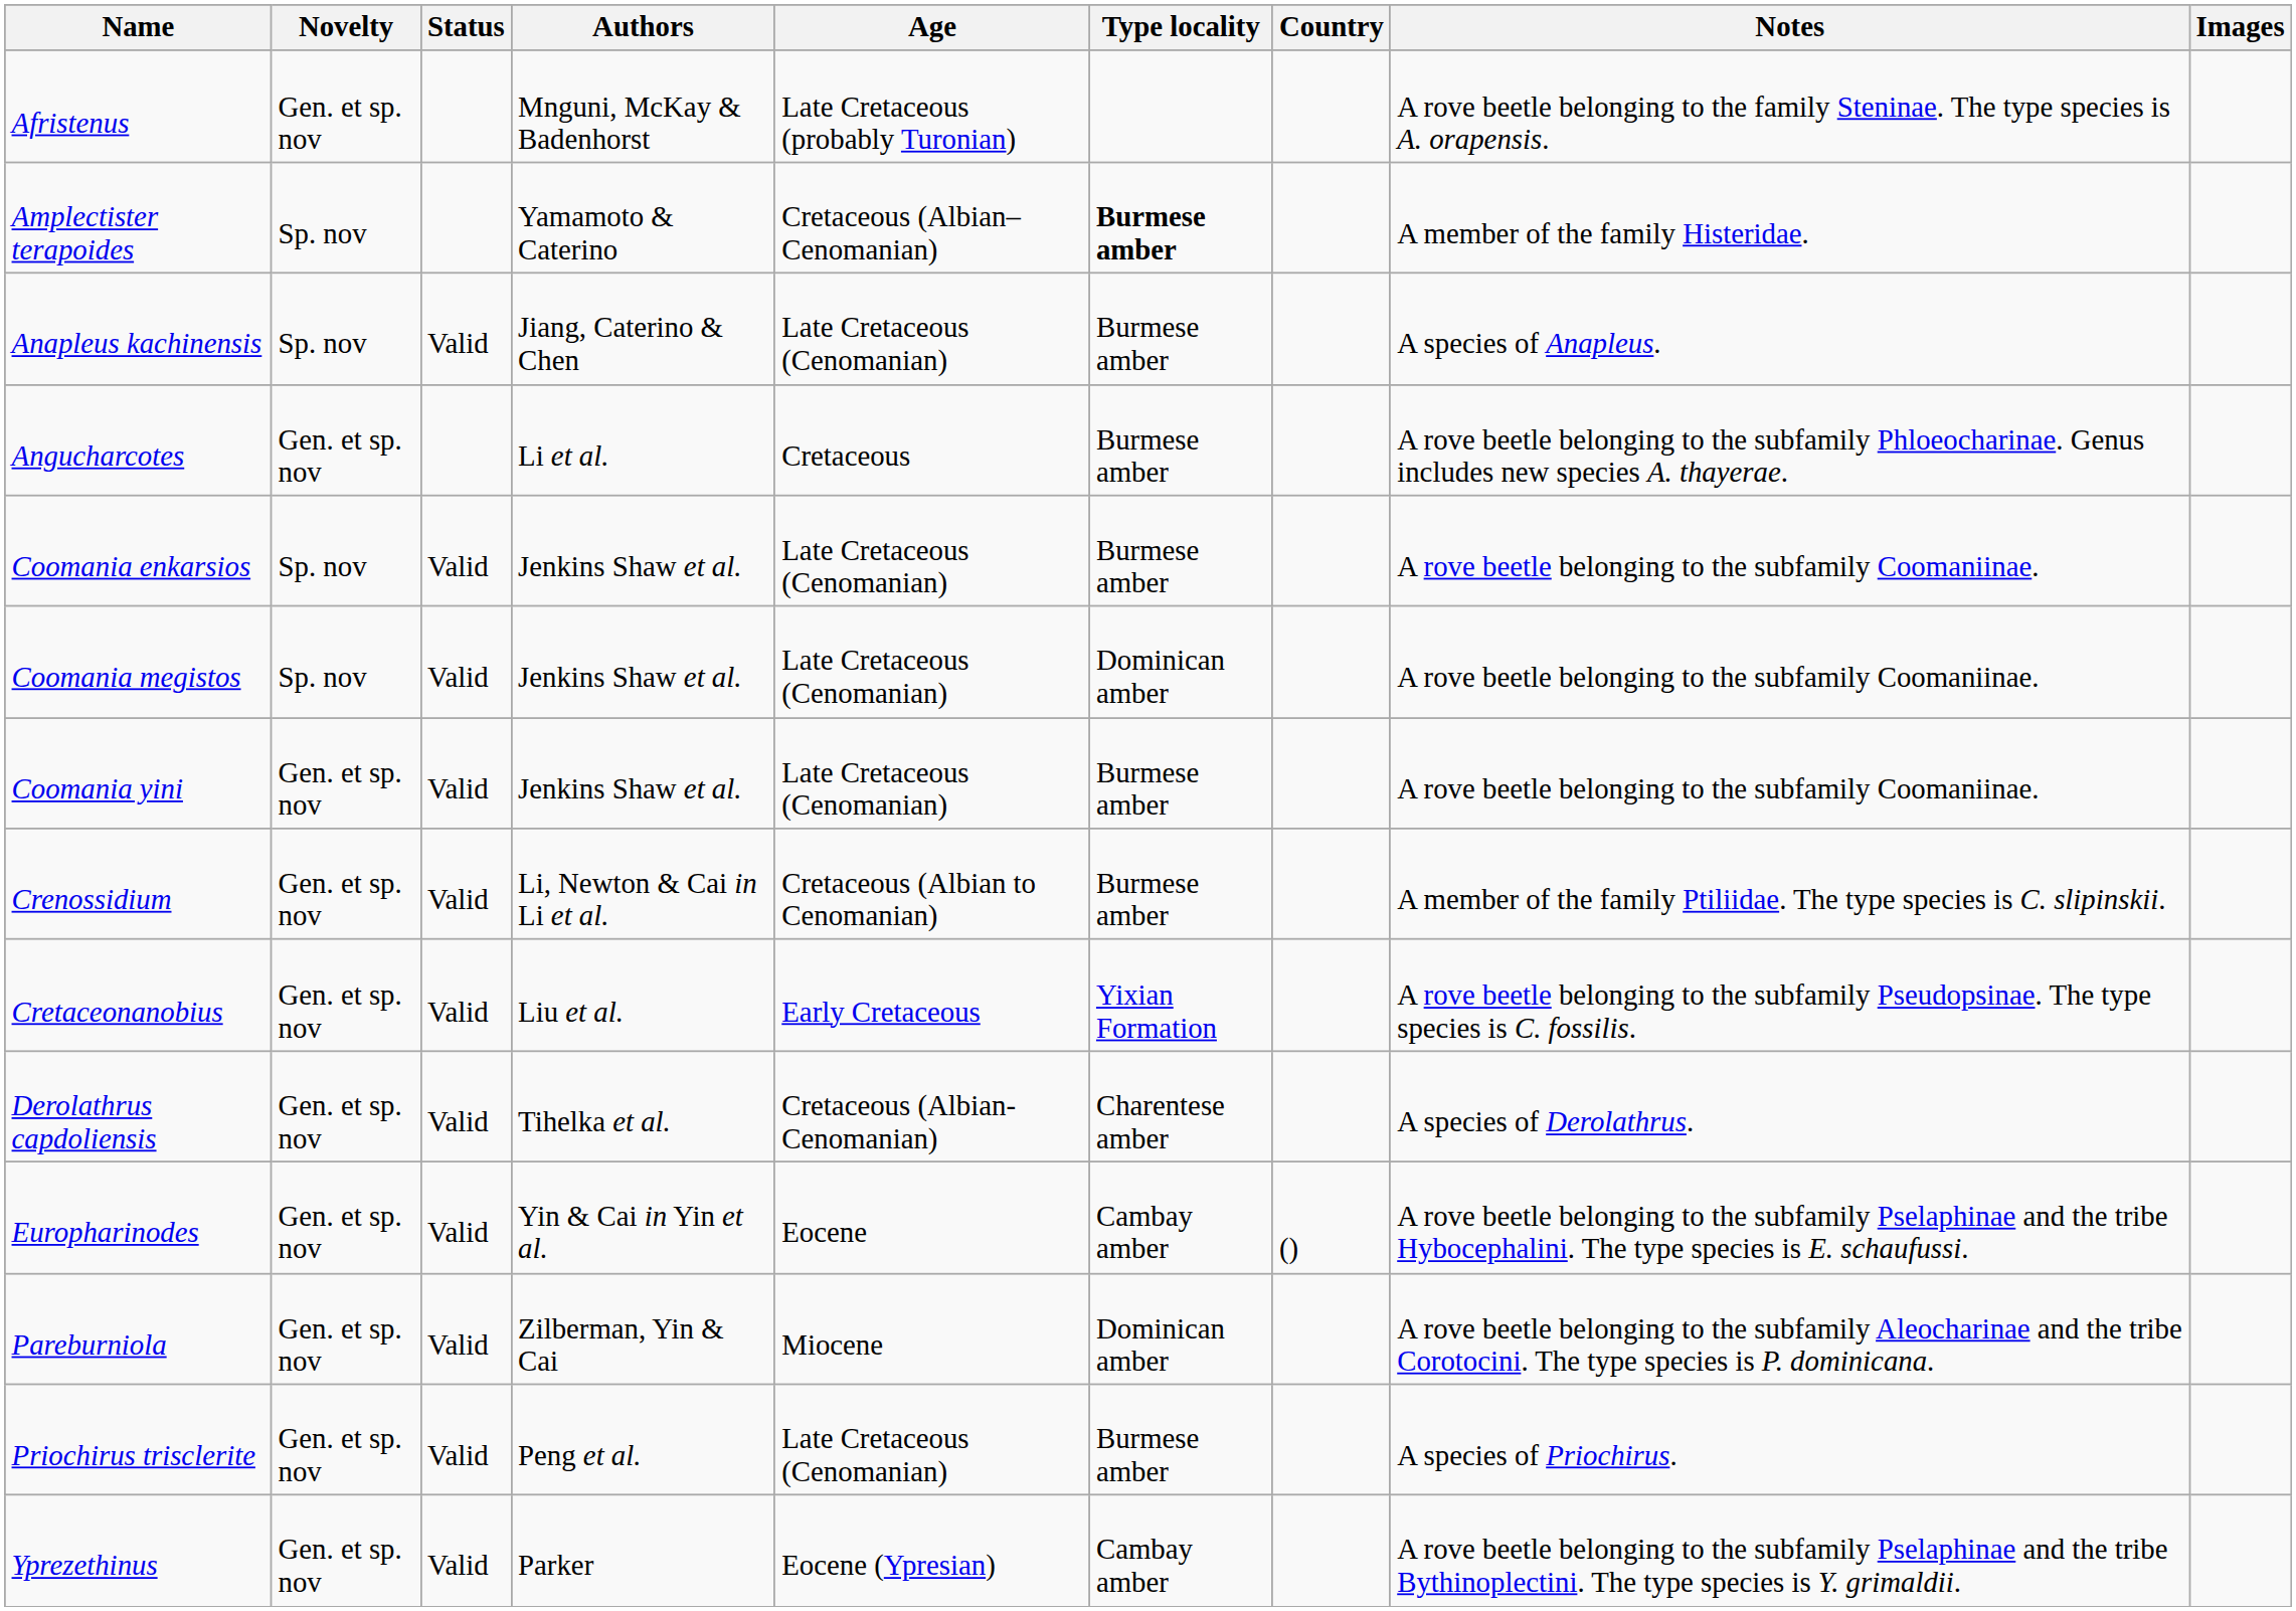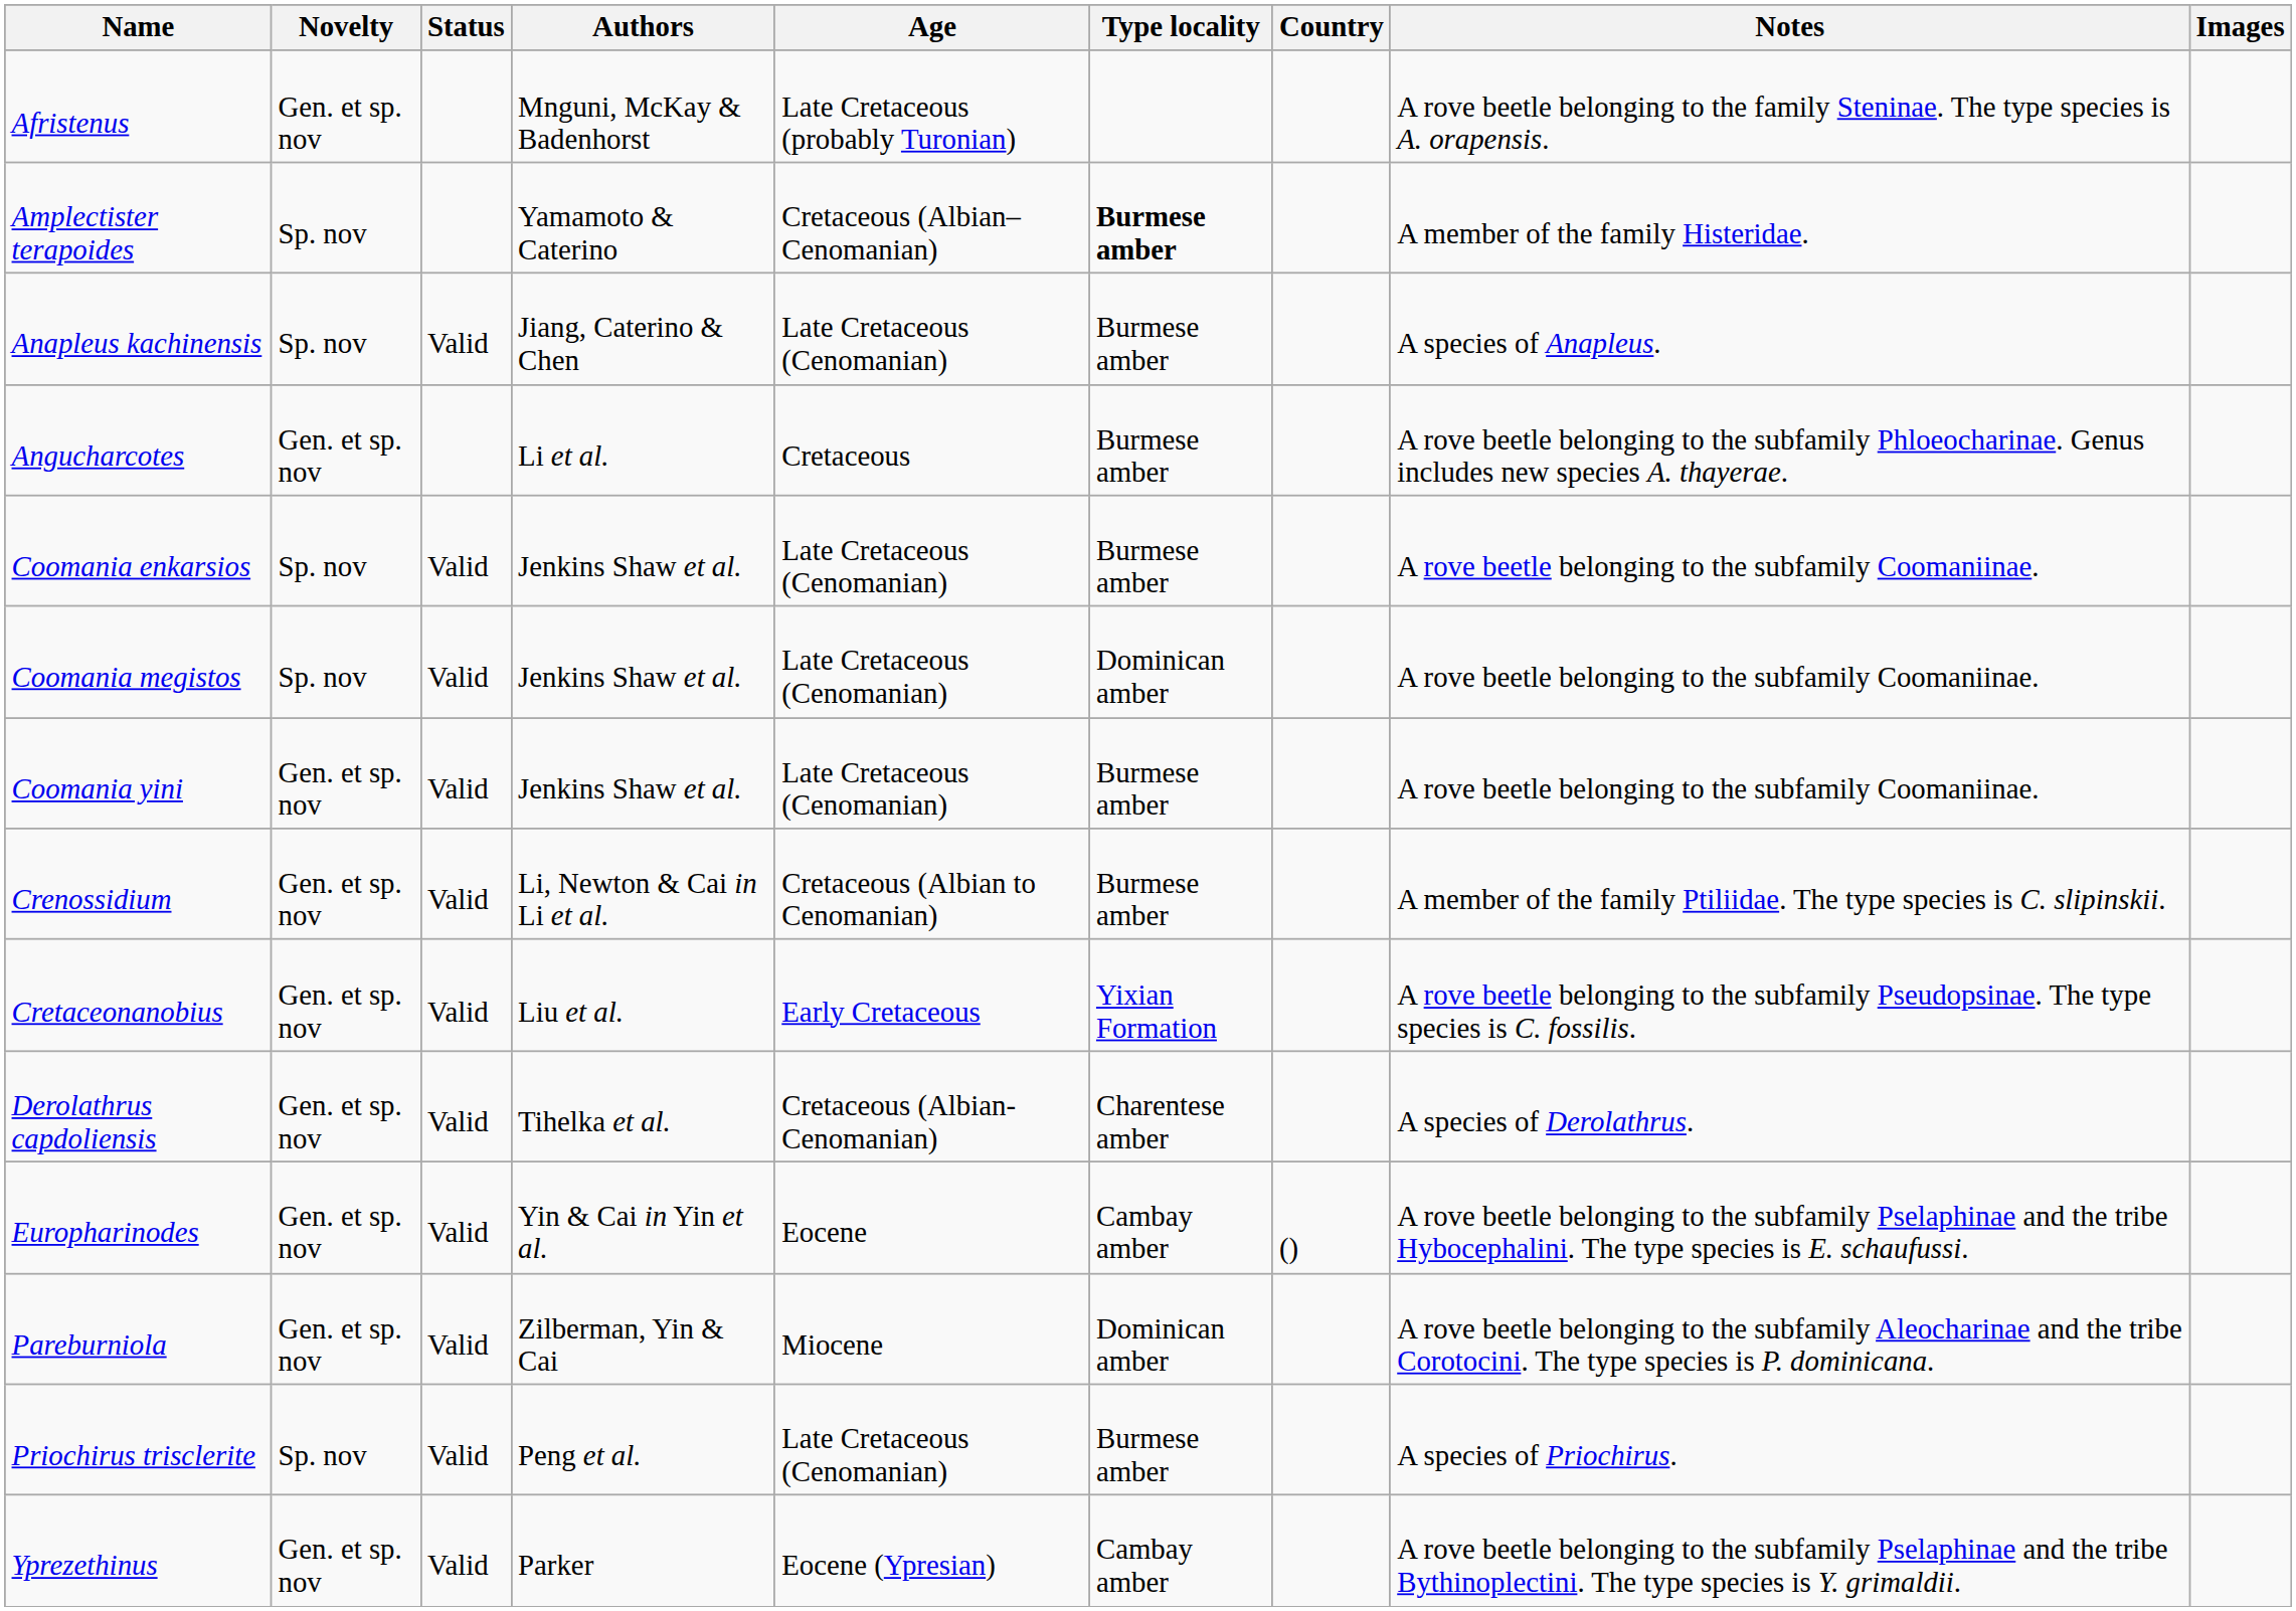Priochirus trisclerite | Novelty: Gen. et sp. nov -> Sp. nov
